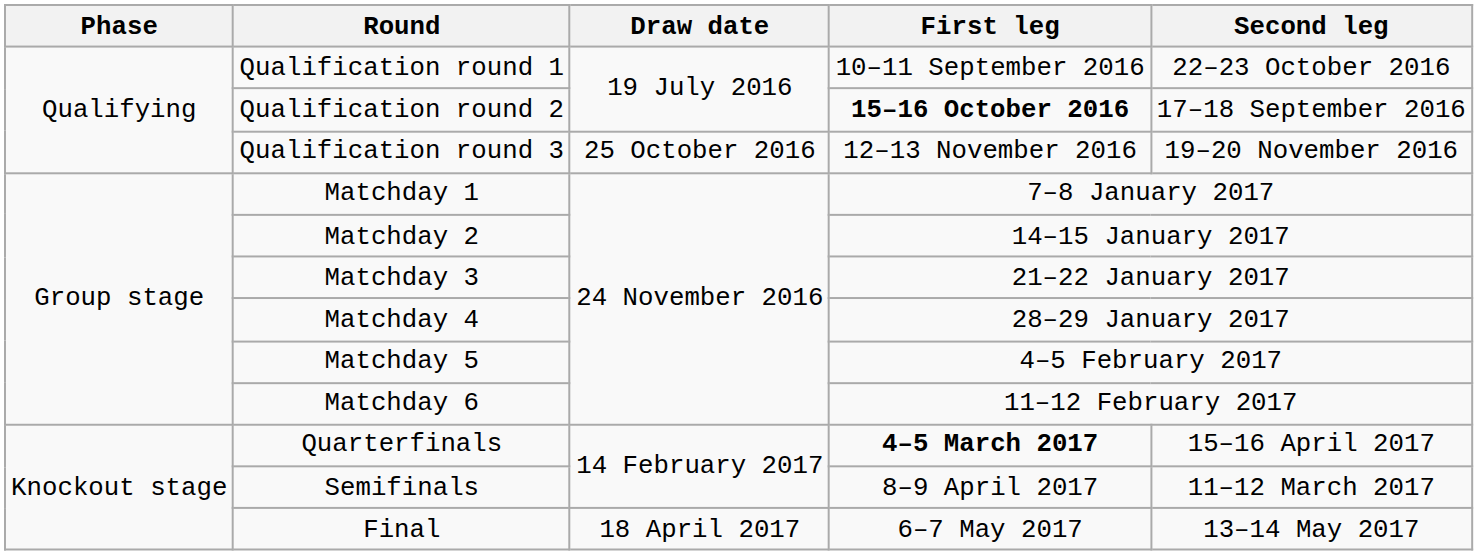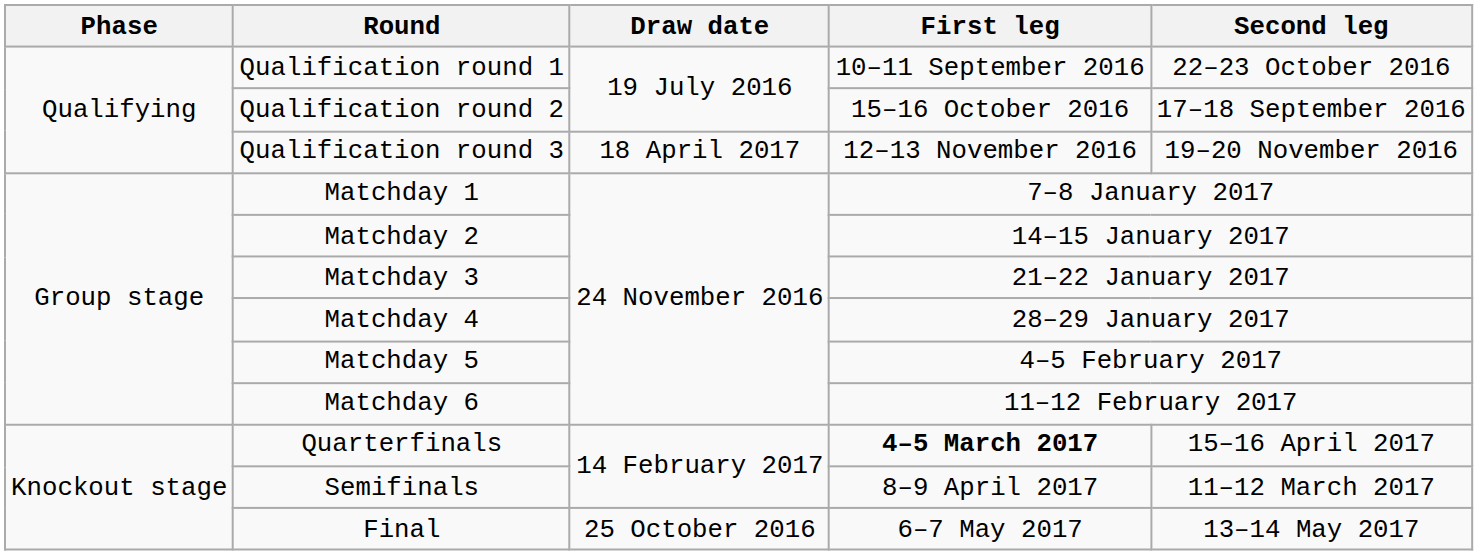Qualification round 2 | First leg: bold -> normal
Qualification round 3 | Draw date: 25 October 2016 -> 18 April 2017
Final | Draw date: 18 April 2017 -> 25 October 2016
